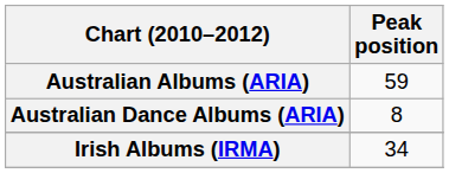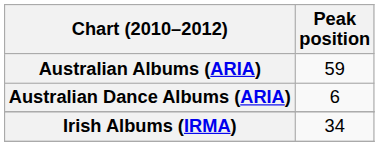Australian Dance Albums (ARIA) | Peak position: 8 -> 6
